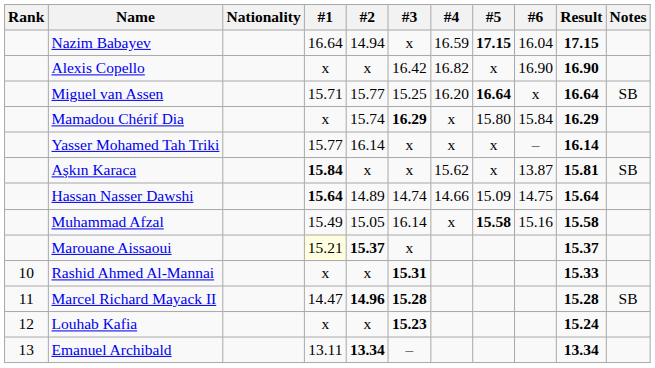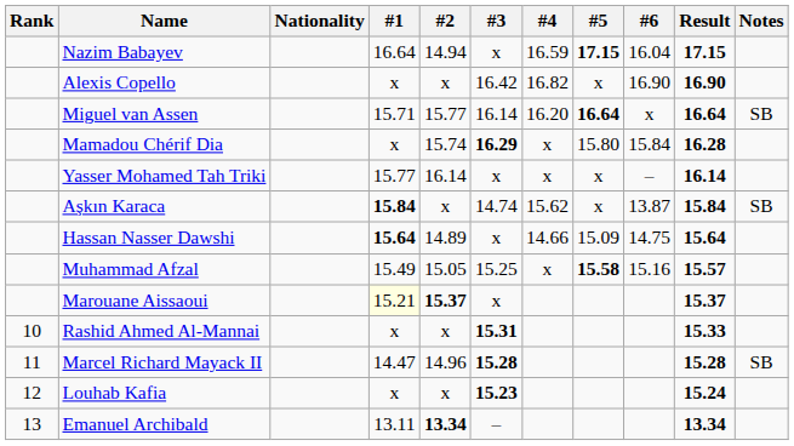Miguel van Assen | #3: 15.25 -> 16.14
Mamadou Chérif Dia | Result: 16.29 -> 16.28
Aşkın Karaca | #3: x -> 14.74
Aşkın Karaca | Result: 15.81 -> 15.84
Hassan Nasser Dawshi | #3: 14.74 -> x
Muhammad Afzal | #3: 16.14 -> 15.25
Muhammad Afzal | Result: 15.58 -> 15.57
Marcel Richard Mayack II | #2: bold -> normal
